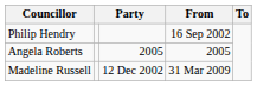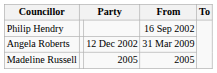Angela Roberts | column 3: 2005 -> 12 Dec 2002
Angela Roberts | From: 2005 -> 31 Mar 2009
Madeline Russell | column 3: 12 Dec 2002 -> 2005
Madeline Russell | From: 31 Mar 2009 -> 2005
